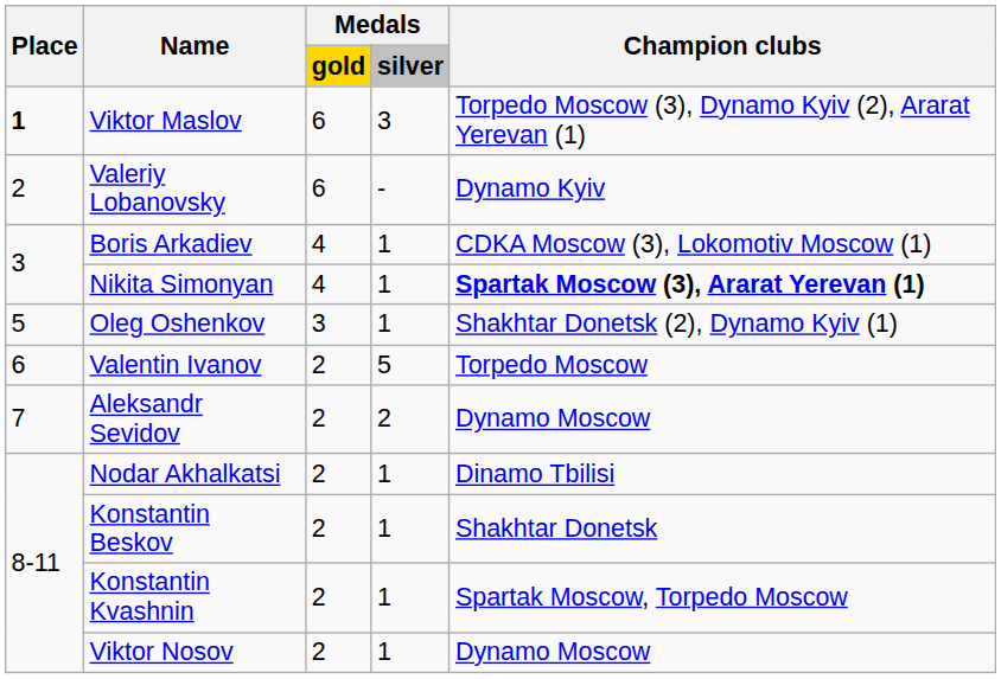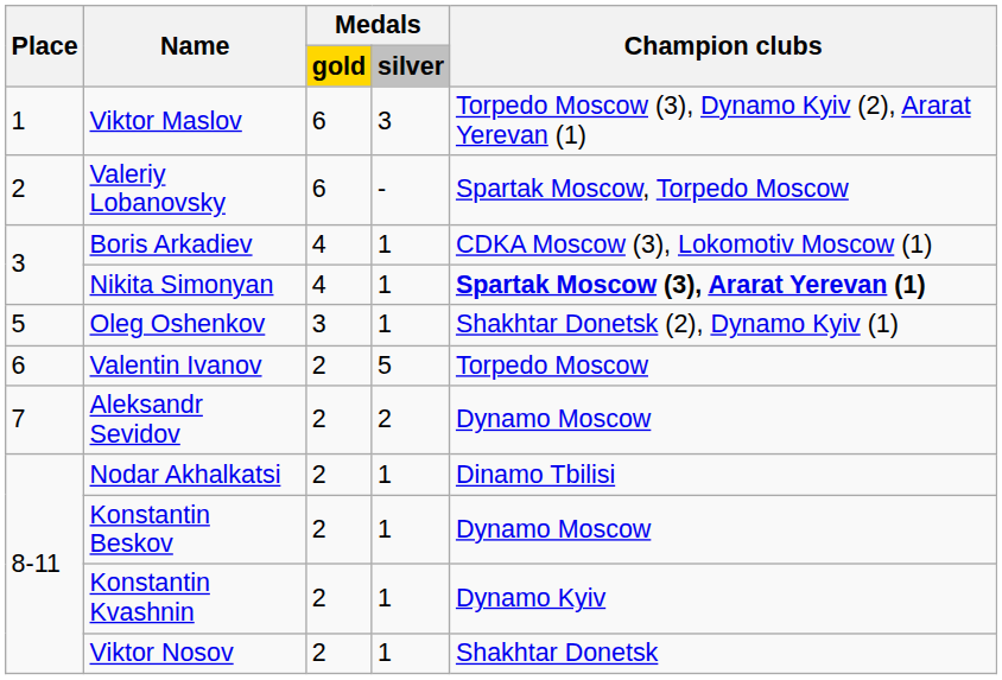Viktor Maslov | Place: bold -> normal
Valeriy Lobanovsky | Champion clubs: Dynamo Kyiv -> Spartak Moscow, Torpedo Moscow
Konstantin Beskov | Champion clubs: Shakhtar Donetsk -> Dynamo Moscow
Konstantin Kvashnin | Champion clubs: Spartak Moscow, Torpedo Moscow -> Dynamo Kyiv
Viktor Nosov | Champion clubs: Dynamo Moscow -> Shakhtar Donetsk
